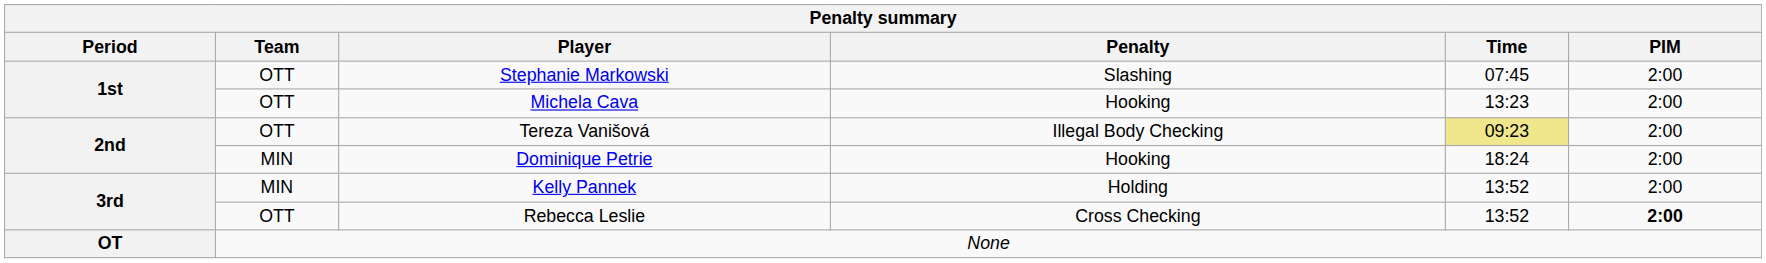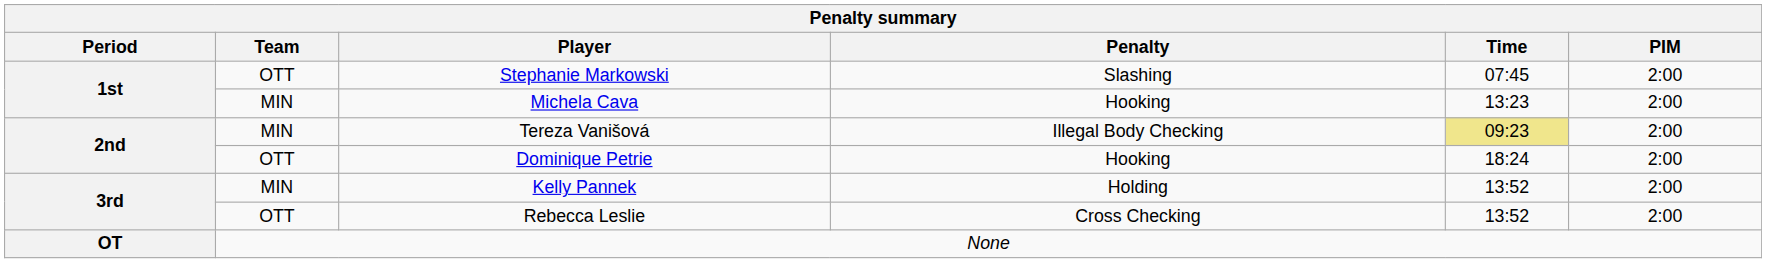Michela Cava | Team: OTT -> MIN
Tereza Vanišová | Team: OTT -> MIN
Dominique Petrie | Team: MIN -> OTT
Rebecca Leslie | PIM: bold -> normal
